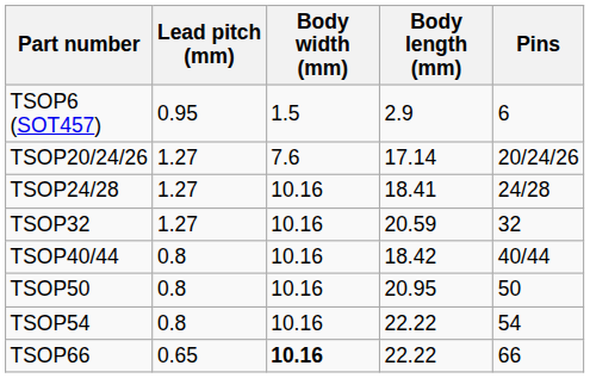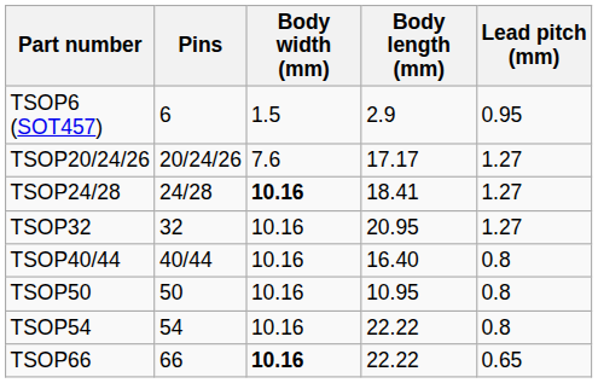columns swapped: Pins <-> Lead pitch (mm)
TSOP20/24/26 | Body length (mm): 17.14 -> 17.17
TSOP24/28 | Body width (mm): normal -> bold
TSOP32 | Body length (mm): 20.59 -> 20.95
TSOP40/44 | Body length (mm): 18.42 -> 16.40
TSOP50 | Body length (mm): 20.95 -> 10.95
